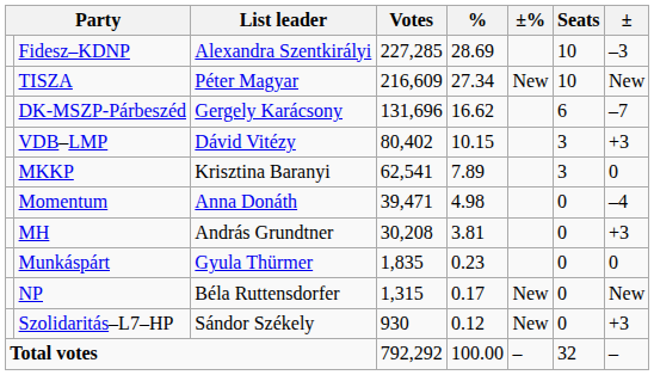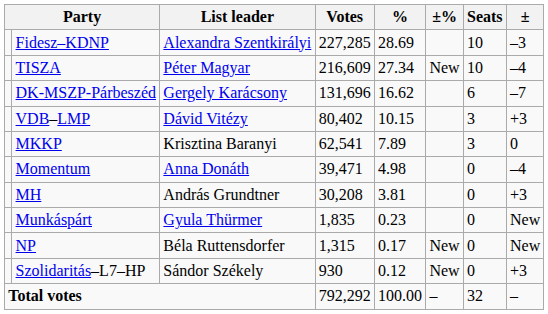TISZA | ±: New -> –4
Munkáspárt | ±: 0 -> New
